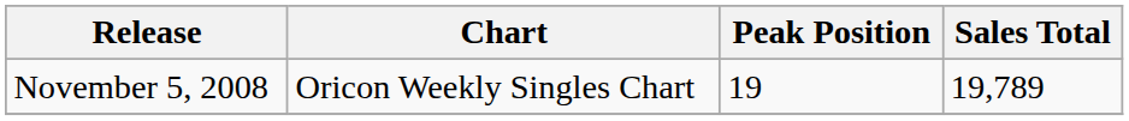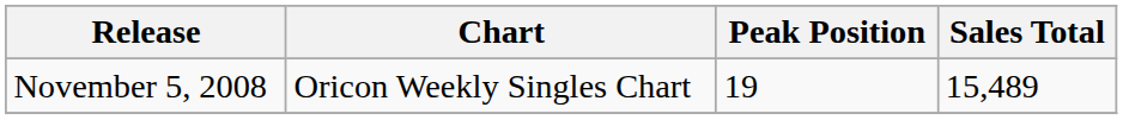November 5, 2008 | Sales Total: 19,789 -> 15,489
